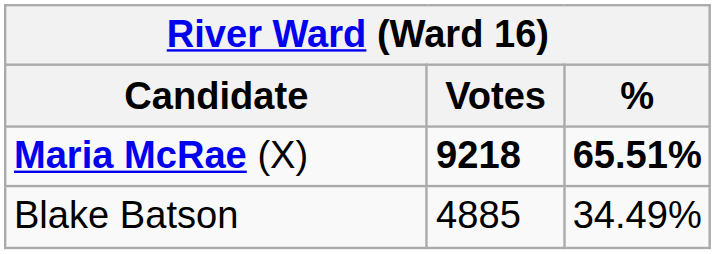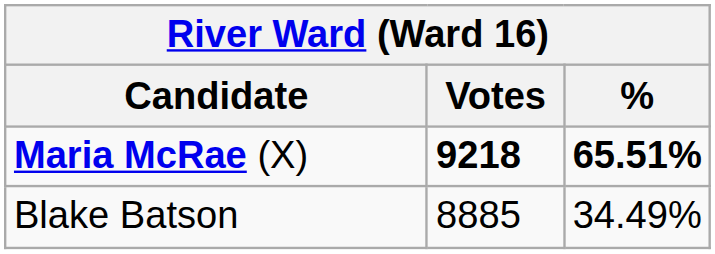Blake Batson | Votes: 4885 -> 8885
